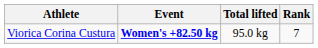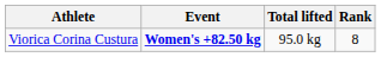Viorica Corina Custura | Rank: 7 -> 8
